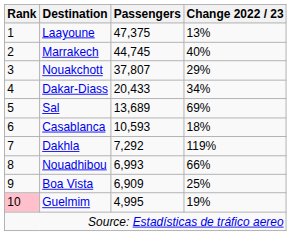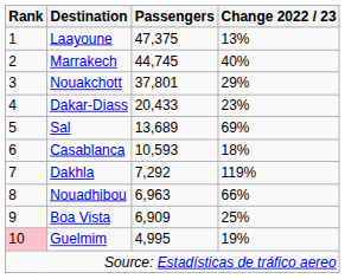Nouakchott | Passengers: 37,807 -> 37,801
Dakar-Diass | Change 2022 / 23: 34% -> 23%
Nouadhibou | Passengers: 6,993 -> 6,963
